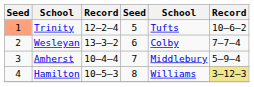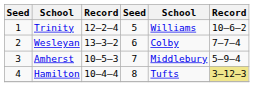Trinity | column 1: lightsalmon background -> no background
Trinity | column 5: Tufts -> Williams
Amherst | column 3: 10–4–4 -> 10–5–3
Hamilton | column 3: 10–5–3 -> 10–4–4
Hamilton | column 5: Williams -> Tufts
